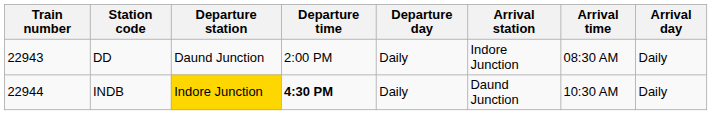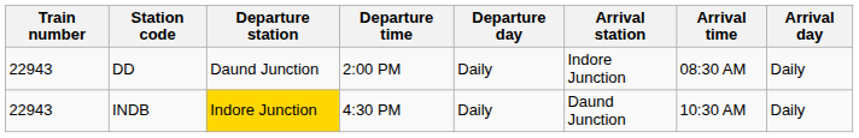INDB | Train number: 22944 -> 22943
INDB | Departure time: bold -> normal
